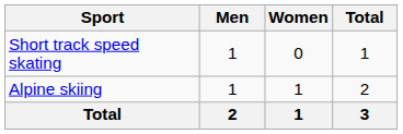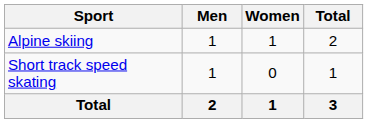rows swapped: Alpine skiing <-> Short track speed skating
